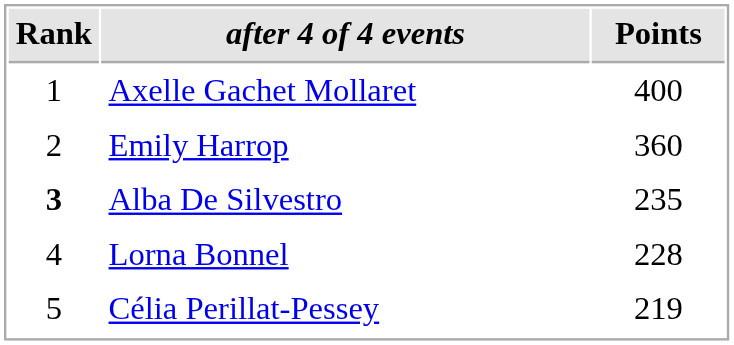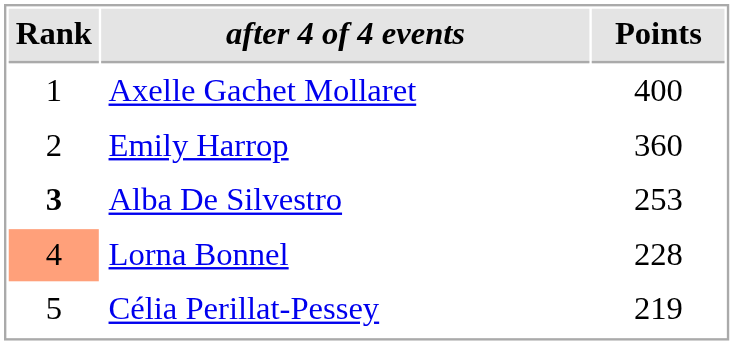Alba De Silvestro | Points: 235 -> 253
Lorna Bonnel | Rank: no background -> lightsalmon background
